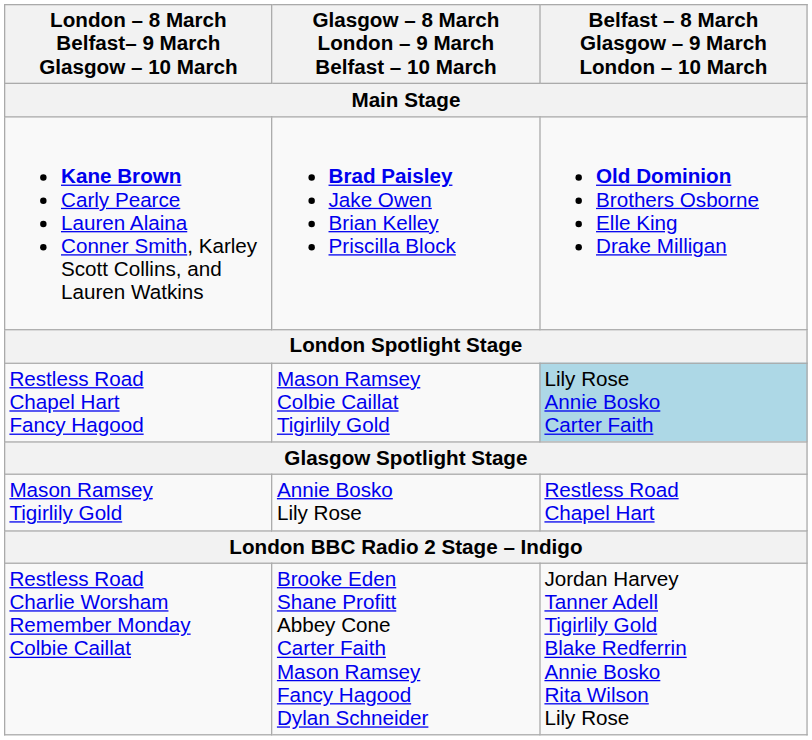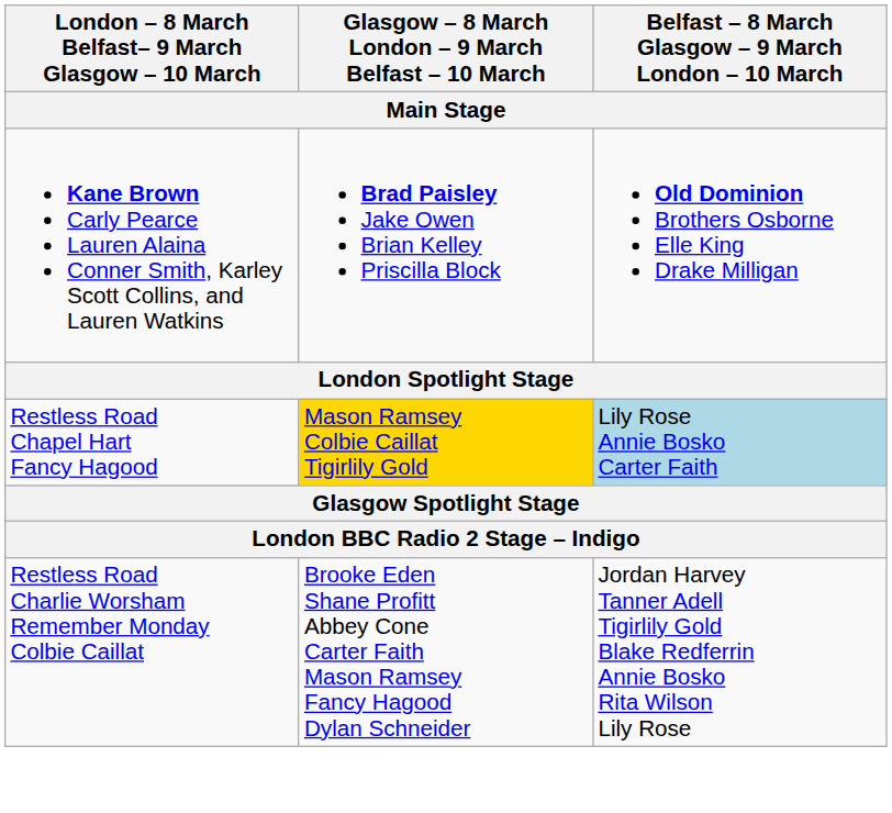Restless Road Chapel Hart Fancy Hagood | Glasgow – 8 March London – 9 March Belfast – 10 March: no background -> gold background
- row: Mason Ramsey Tigirlily Gold | Annie Bosko Lily Rose | Restless Road Chapel Hart
